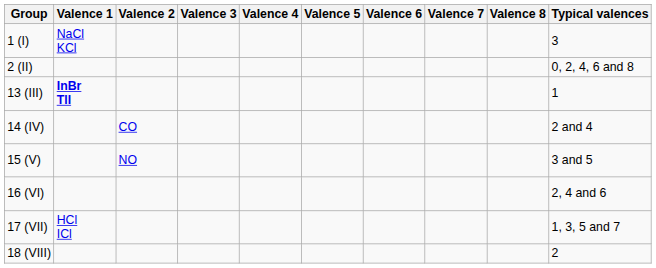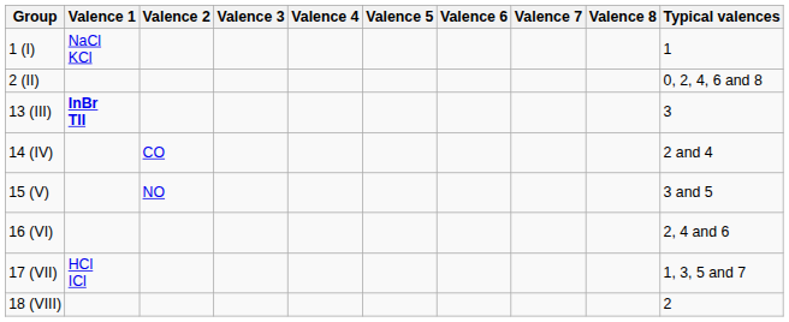1 (I) | Typical valences: 3 -> 1
13 (III) | Typical valences: 1 -> 3
